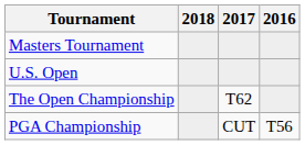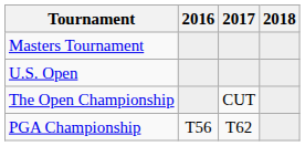columns swapped: 2016 <-> 2018
The Open Championship | 2017: T62 -> CUT
PGA Championship | 2017: CUT -> T62
